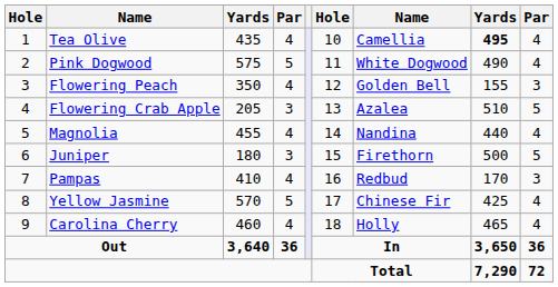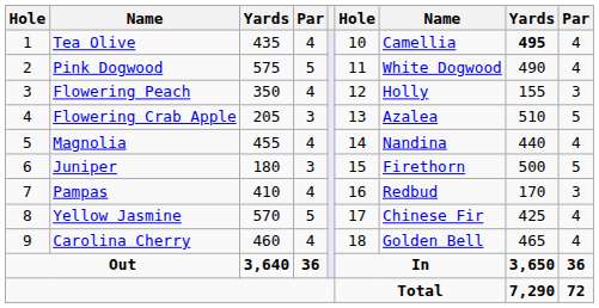Flowering Peach | column 7: Golden Bell -> Holly
Carolina Cherry | column 7: Holly -> Golden Bell
